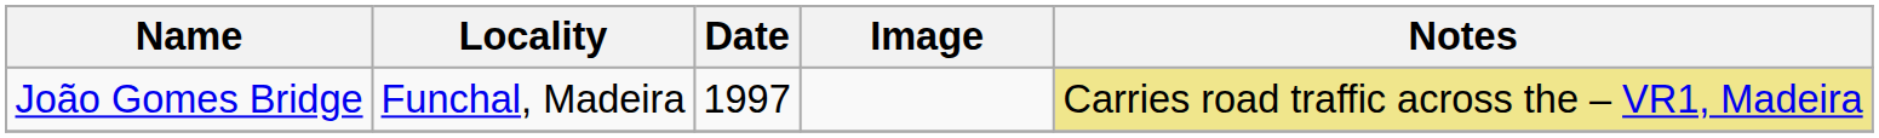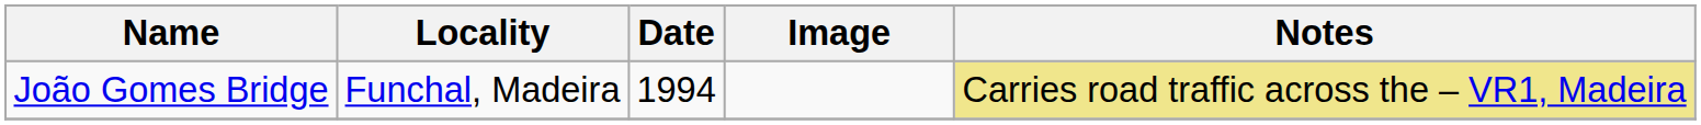João Gomes Bridge | Date: 1997 -> 1994
